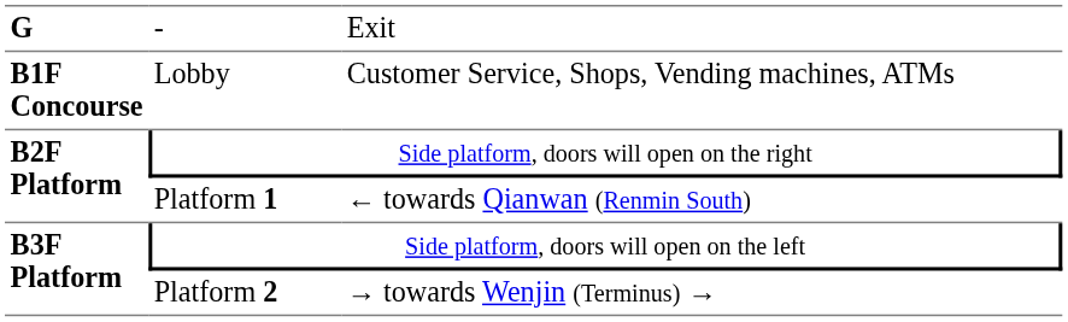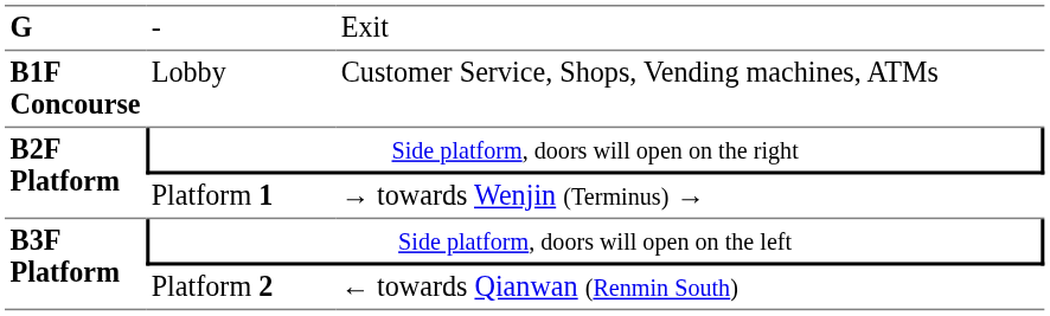Platform 1 | column 3: ← towards Qianwan (Renmin South) -> → towards Wenjin (Terminus) →
Platform 2 | column 3: → towards Wenjin (Terminus) → -> ← towards Qianwan (Renmin South)
